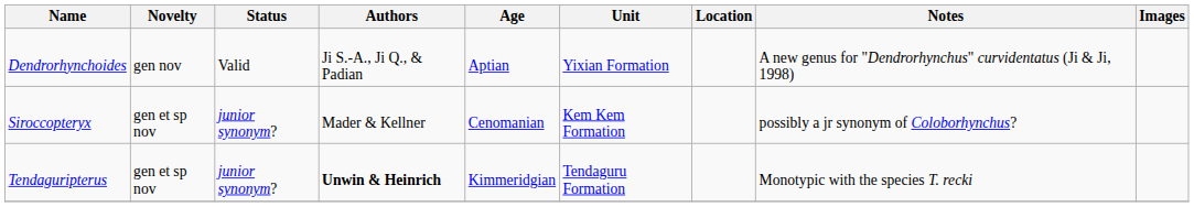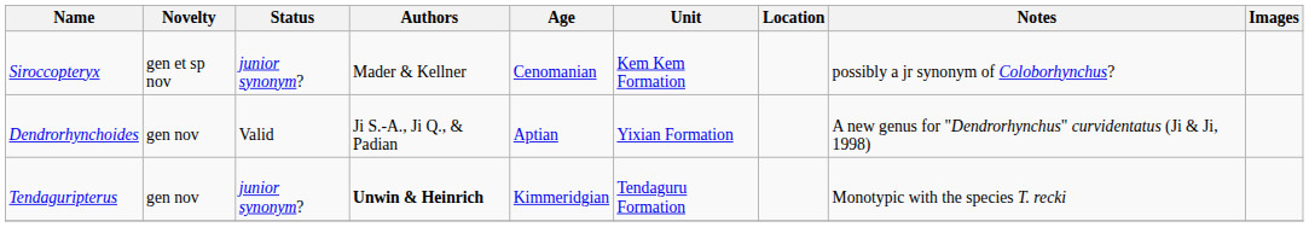rows swapped: Dendrorhynchoides <-> Siroccopteryx
Tendaguripterus | Novelty: gen et sp nov -> gen nov
